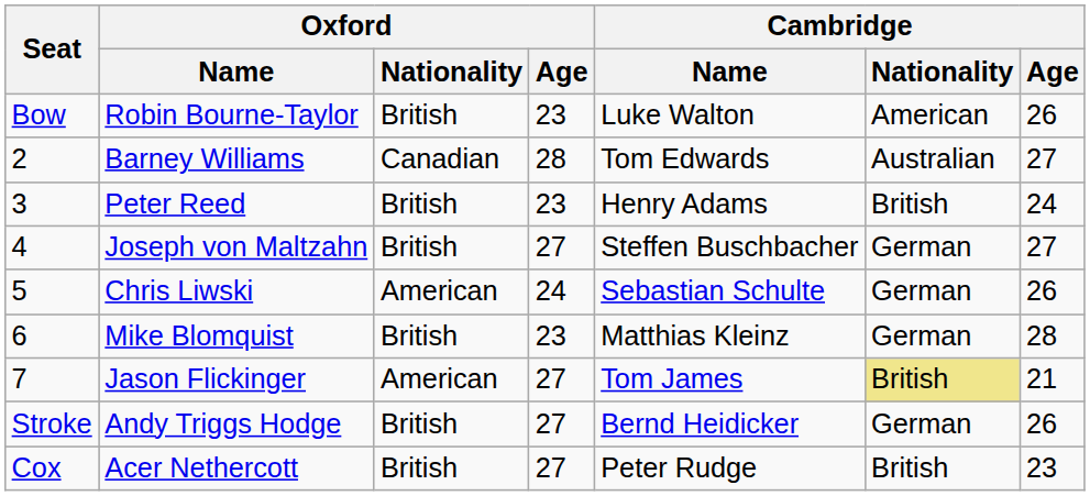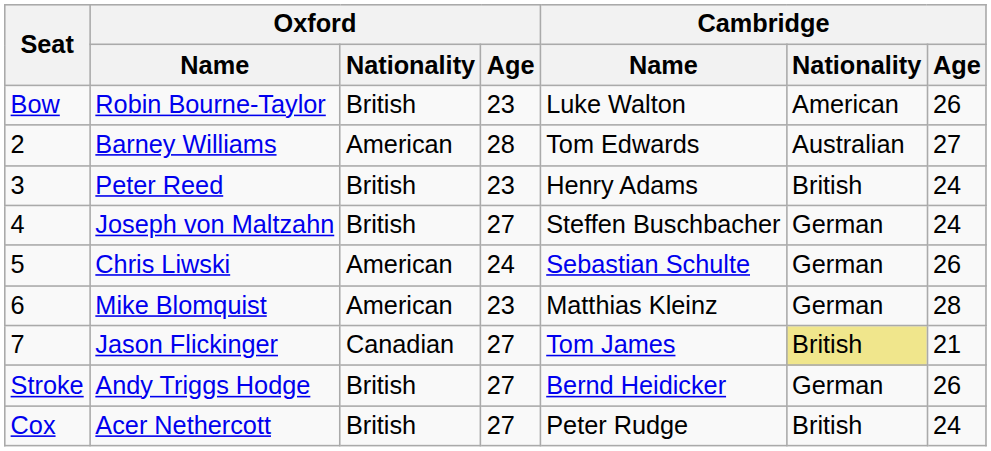Barney Williams | Oxford / Nationality: Canadian -> American
Joseph von Maltzahn | Cambridge / Age: 27 -> 24
Mike Blomquist | Oxford / Nationality: British -> American
Jason Flickinger | Oxford / Nationality: American -> Canadian
Acer Nethercott | Cambridge / Age: 23 -> 24
